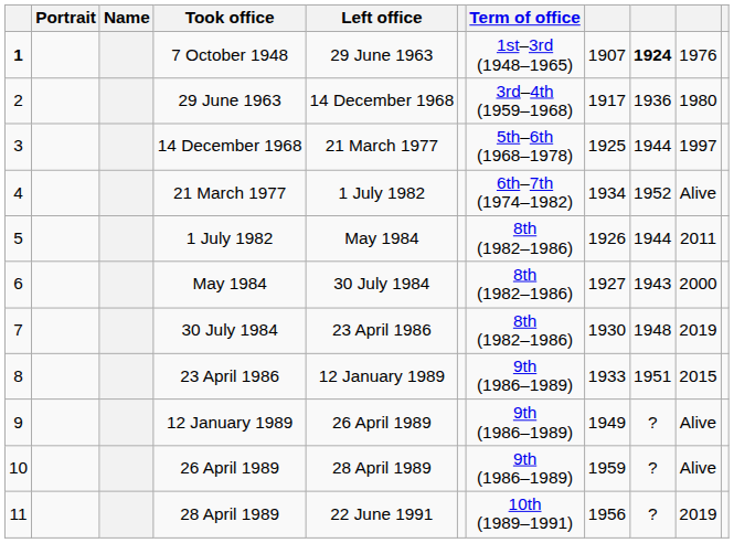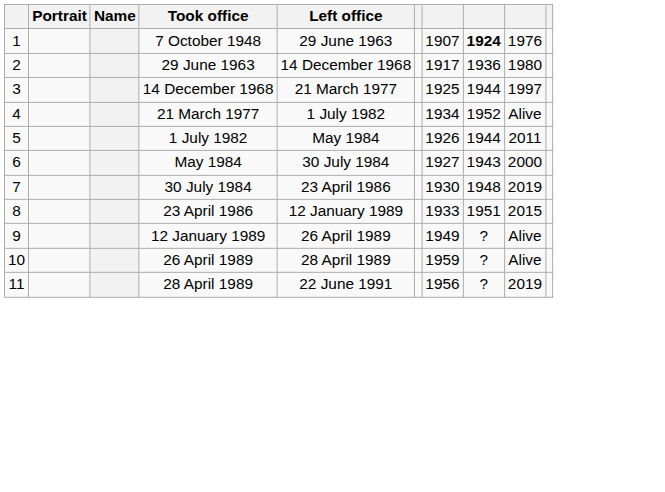- column: Term of office | 1st–3rd (1948–1965) | 3rd–4th (1959–1968) | 5th–6th (1968–1978) | 6th–7th (1974–1982) | 8th (1982–1986) | 8th (1982–1986) | 8th (1982–1986) | 9th (1986–1989) | 9th (1986–1989) | 9th (1986–1989) | 10th (1989–1991)
7 October 1948 | column 1: bold -> normal
